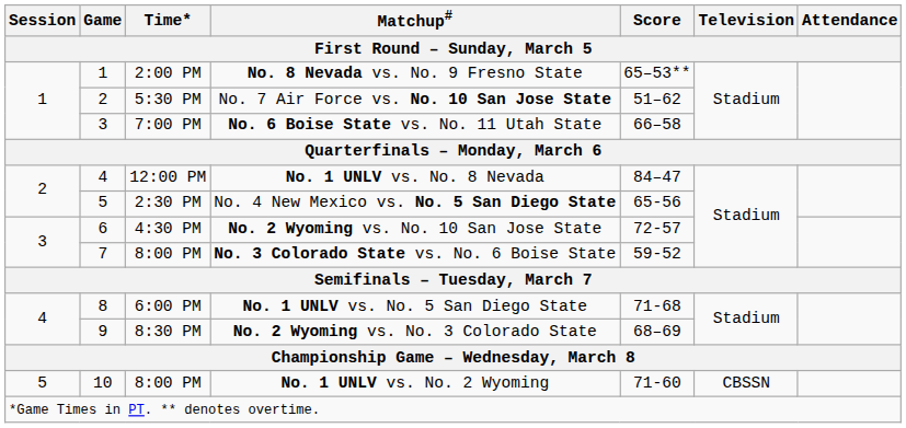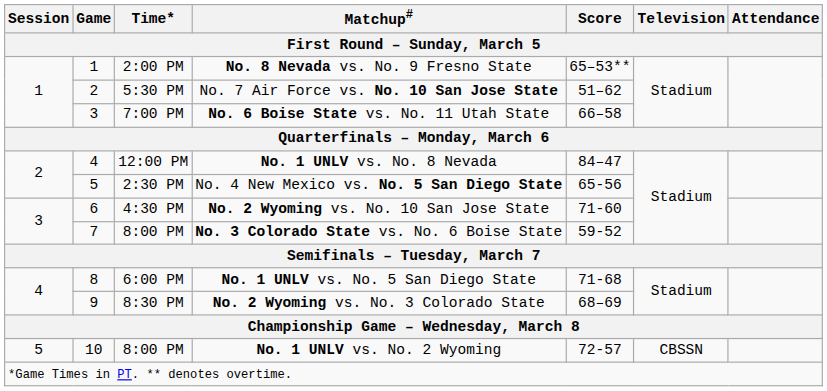No. 2 Wyoming vs. No. 10 San Jose State | Score: 72-57 -> 71-60
No. 1 UNLV vs. No. 2 Wyoming | Score: 71-60 -> 72-57
